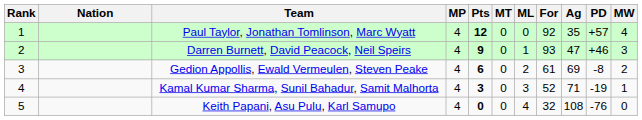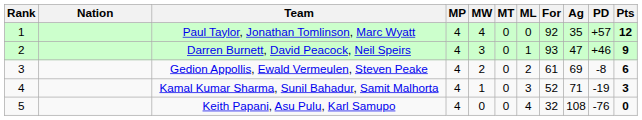columns swapped: MW <-> Pts
